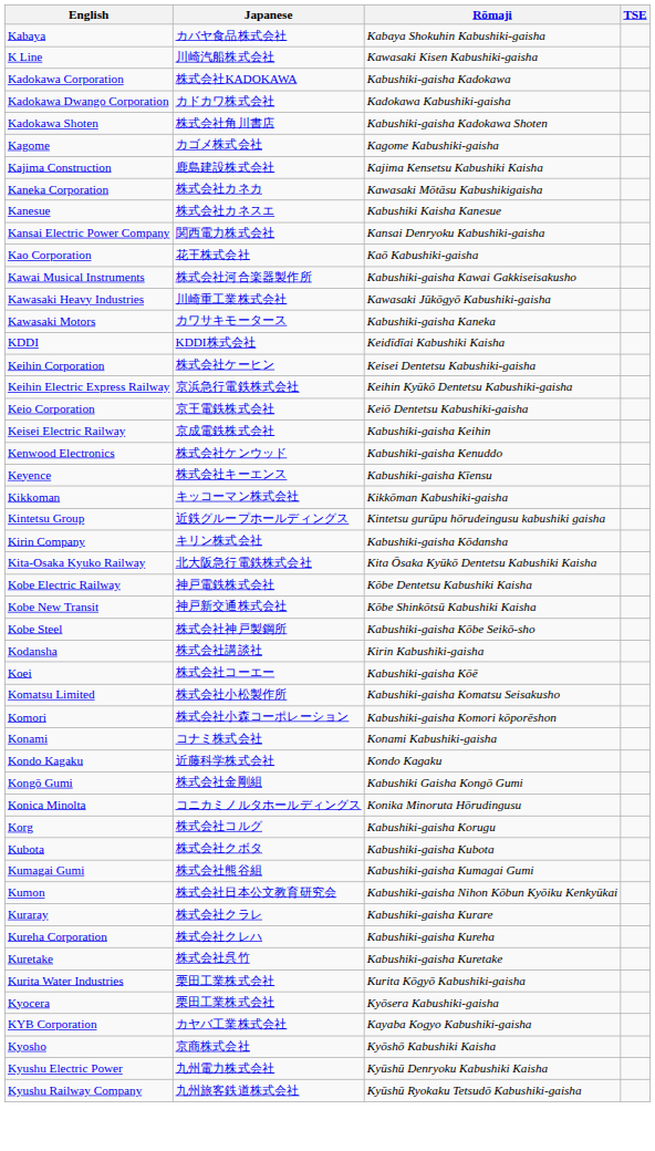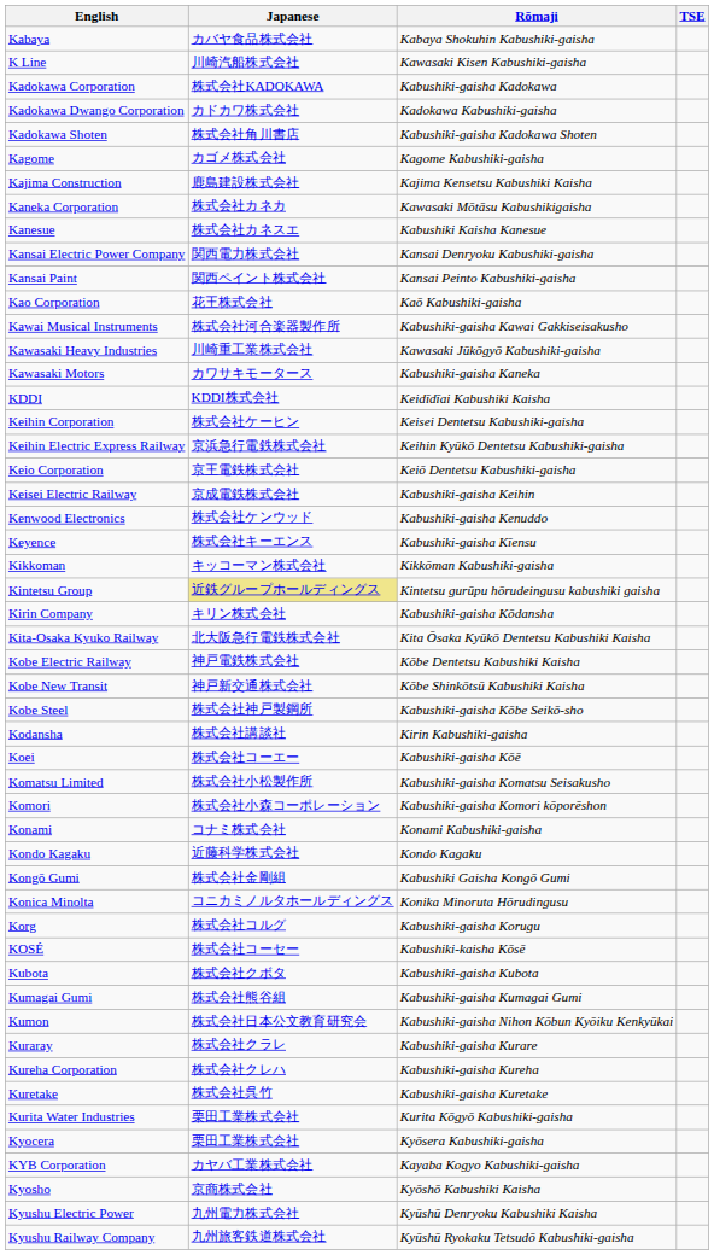+ row: Kansai Paint | 関西ペイント株式会社 | Kansai Peinto Kabushiki-gaisha
Kintetsu Group | Japanese: no background -> khaki background
+ row: KOSÉ | 株式会社コーセー | Kabushiki-kaisha Kōsē
